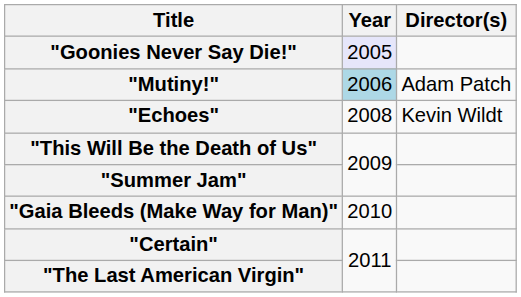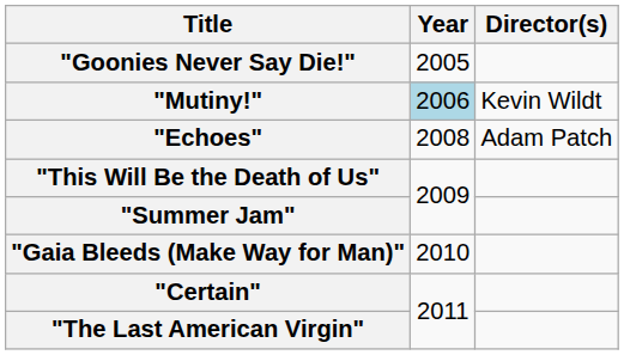"Goonies Never Say Die!" | Year: lavender background -> no background
"Mutiny!" | Director(s): Adam Patch -> Kevin Wildt
"Echoes" | Director(s): Kevin Wildt -> Adam Patch
